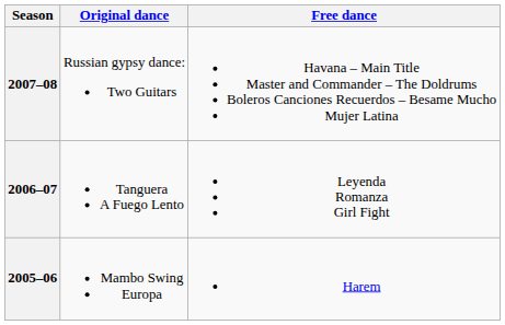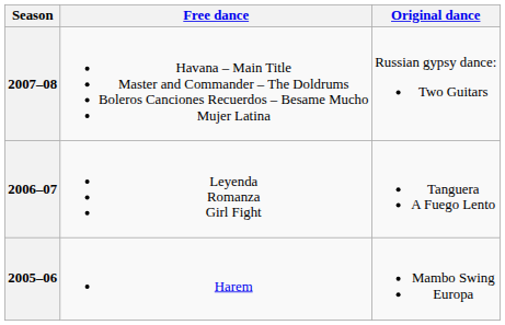columns swapped: Original dance <-> Free dance
